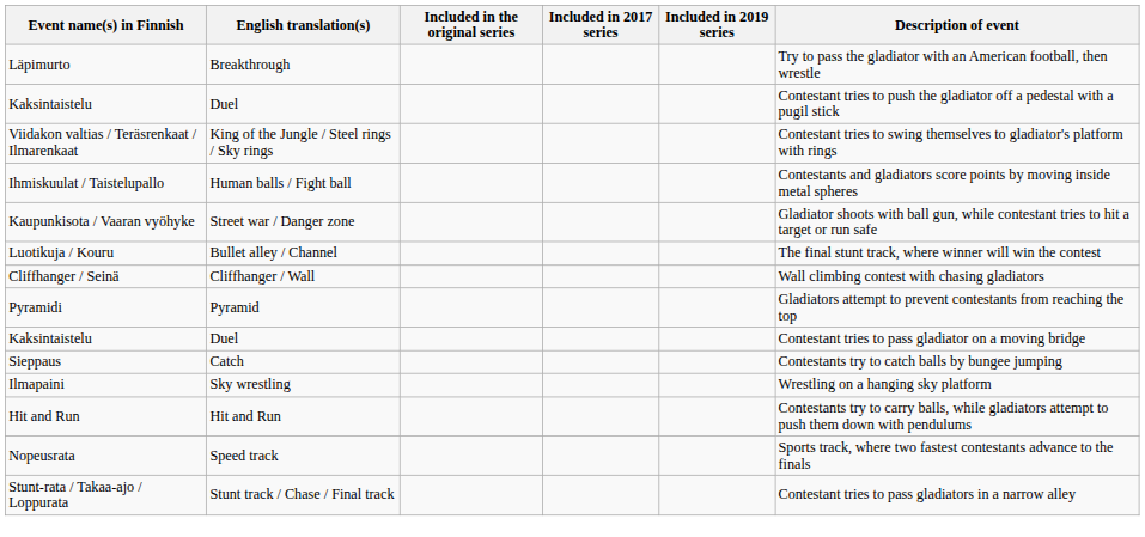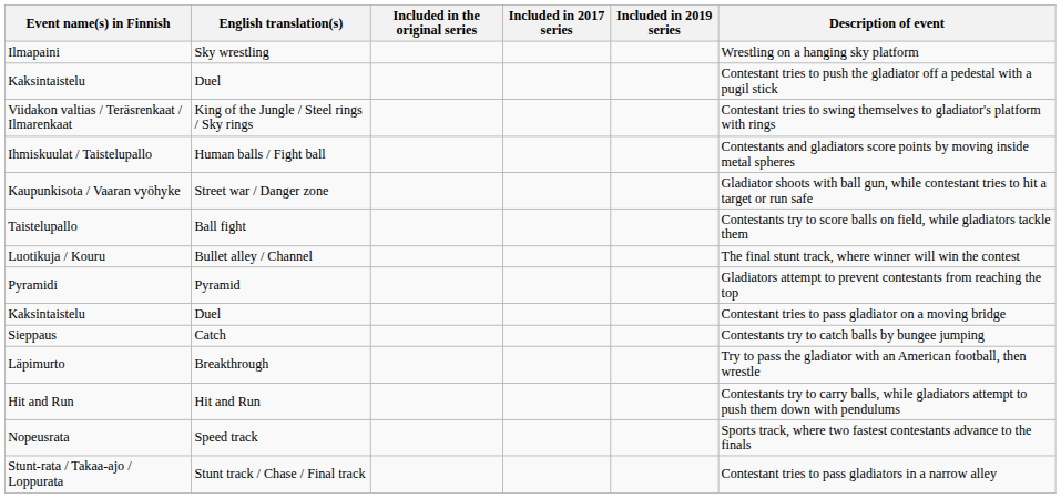rows swapped: Läpimurto <-> Ilmapaini
+ row: Taistelupallo | Ball fight | Contestants try to score balls on field, while gladiators tackle them
- row: Cliffhanger / Seinä | Cliffhanger / Wall | Wall climbing contest with chasing gladiators
